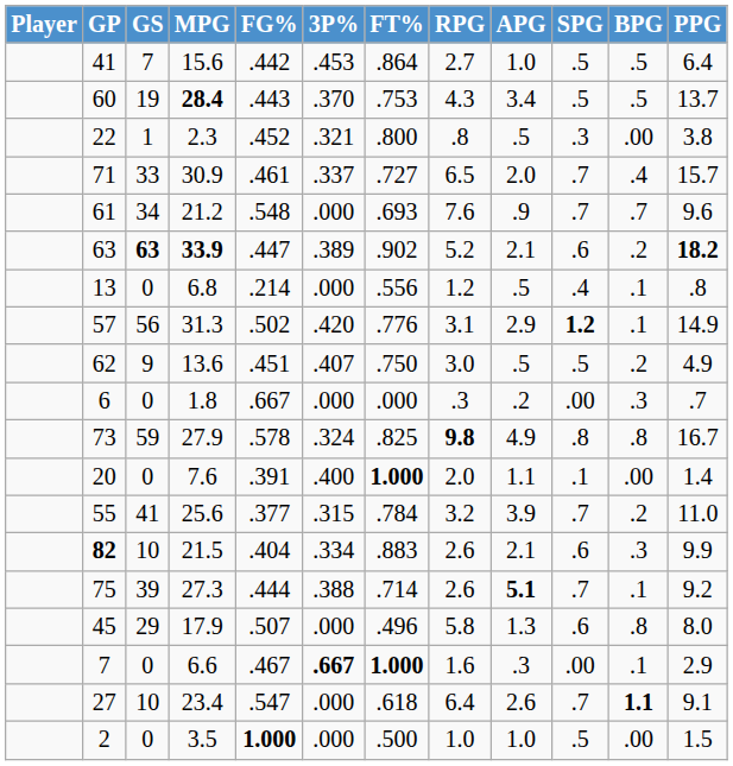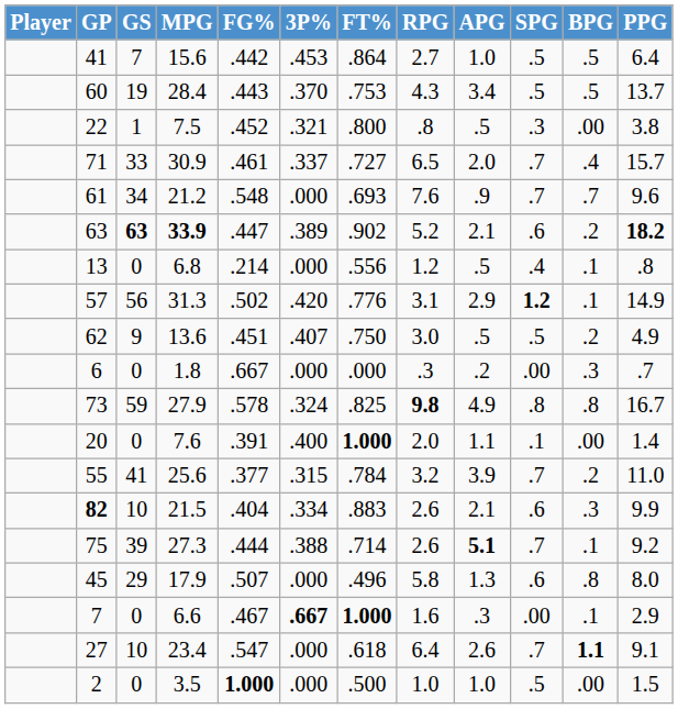60 | MPG: bold -> normal
22 | MPG: 2.3 -> 7.5
